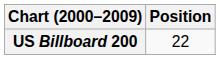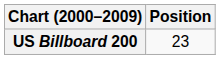US Billboard 200 | Position: 22 -> 23
